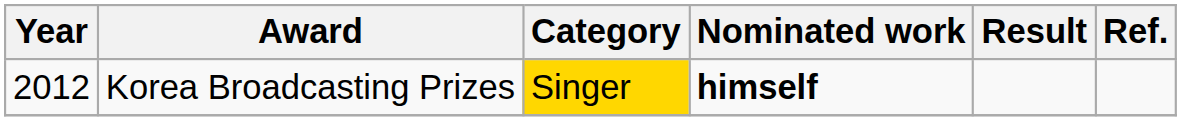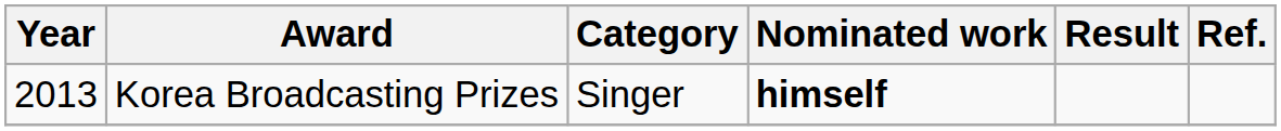Korea Broadcasting Prizes | Year: 2012 -> 2013
Korea Broadcasting Prizes | Category: gold background -> no background
